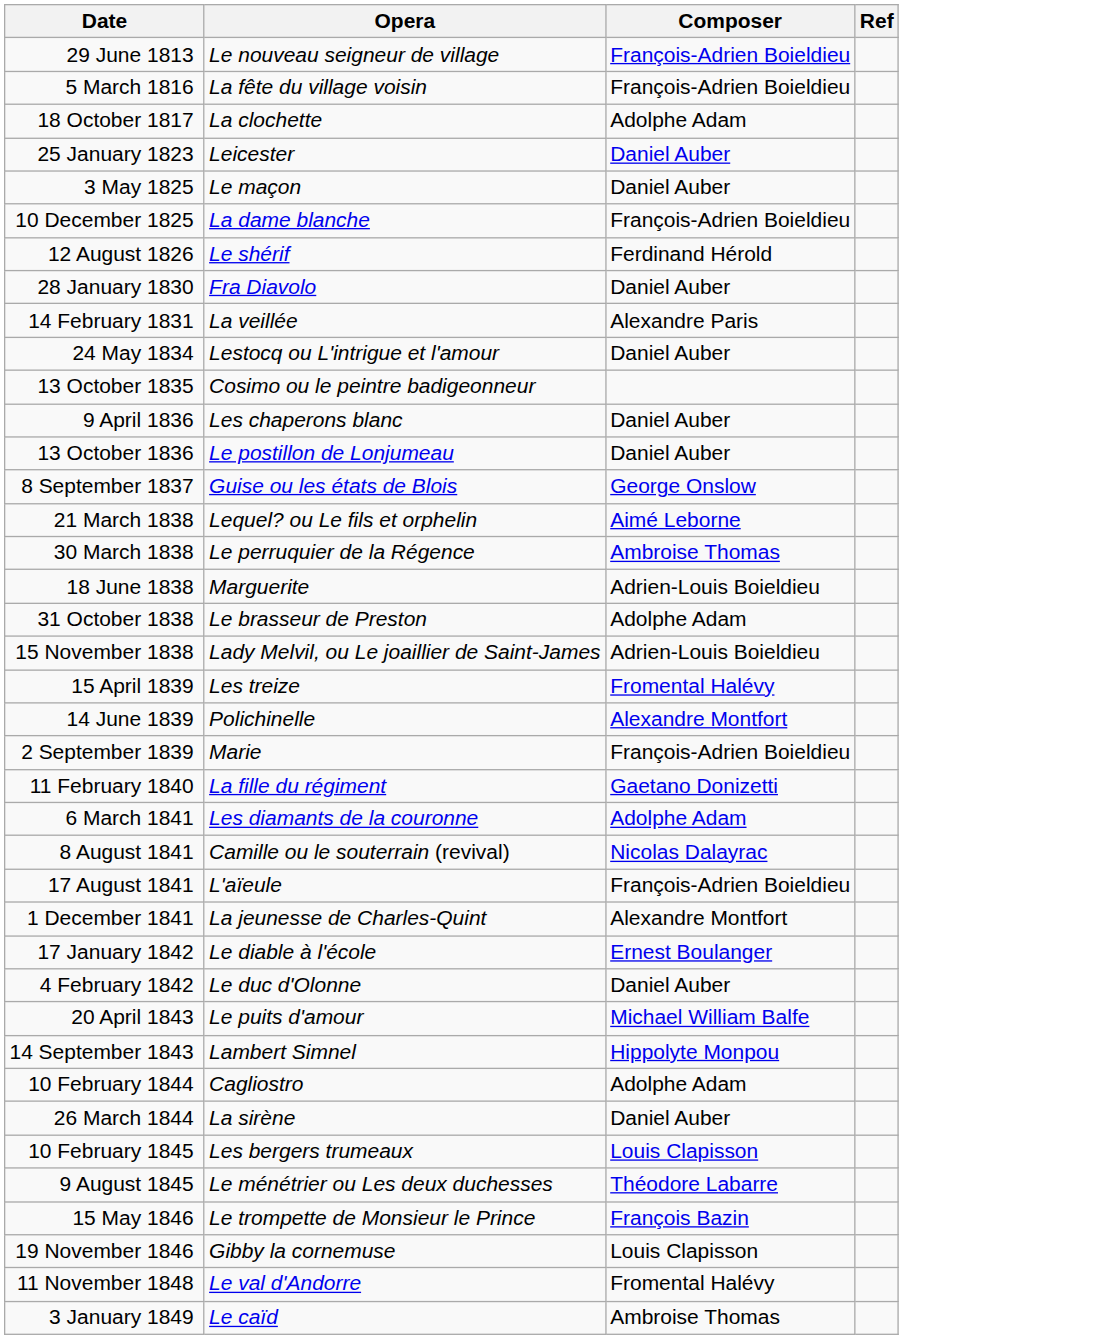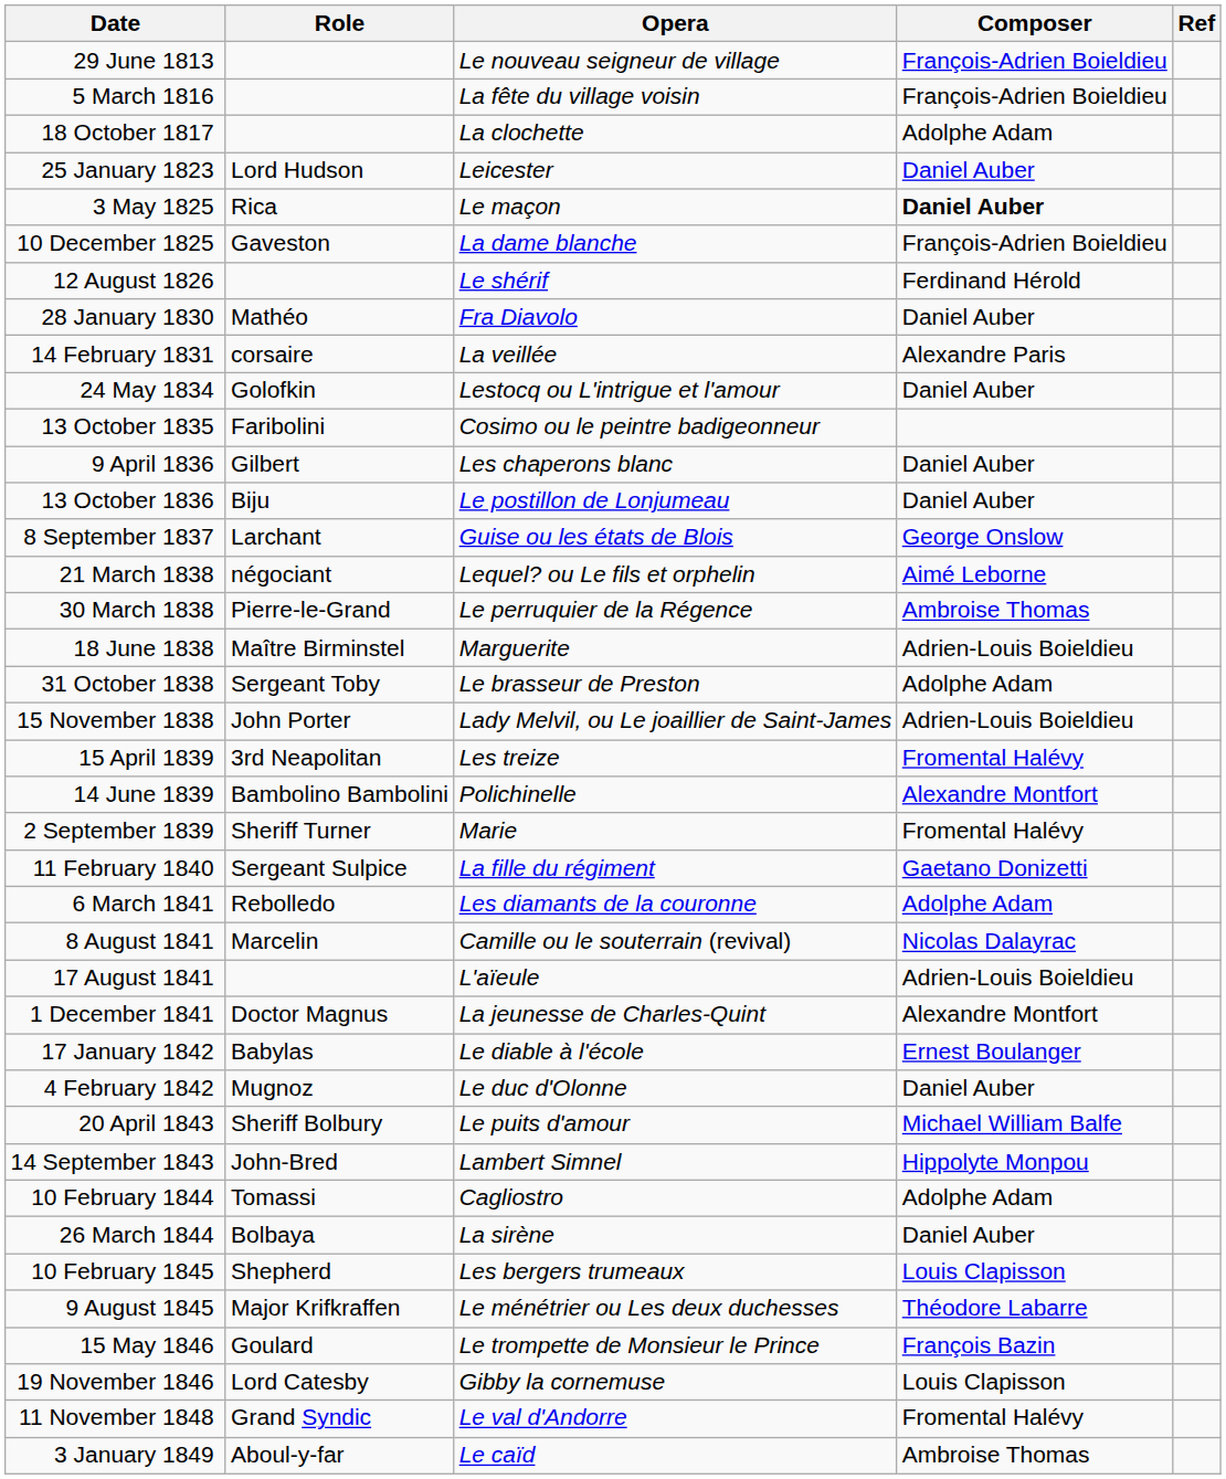+ column: Role | Lord Hudson | Rica | Gaveston | Mathéo | corsaire | Golofkin | Faribolini | Gilbert | Biju | Larchant | négociant | Pierre-le-Grand | Maître Birminstel | Sergeant Toby | John Porter | 3rd Neapolitan | Bambolino Bambolini | Sheriff Turner | Sergeant Sulpice | Rebolledo | Marcelin | Doctor Magnus | Babylas | Mugnoz | Sheriff Bolbury | John-Bred | Tomassi | Bolbaya | Shepherd | Major Krifkraffen | Goulard | Lord Catesby | Grand Syndic | Aboul-y-far
3 May 1825 | Composer: normal -> bold
2 September 1839 | Composer: François-Adrien Boieldieu -> Fromental Halévy
17 August 1841 | Composer: François-Adrien Boieldieu -> Adrien-Louis Boieldieu
